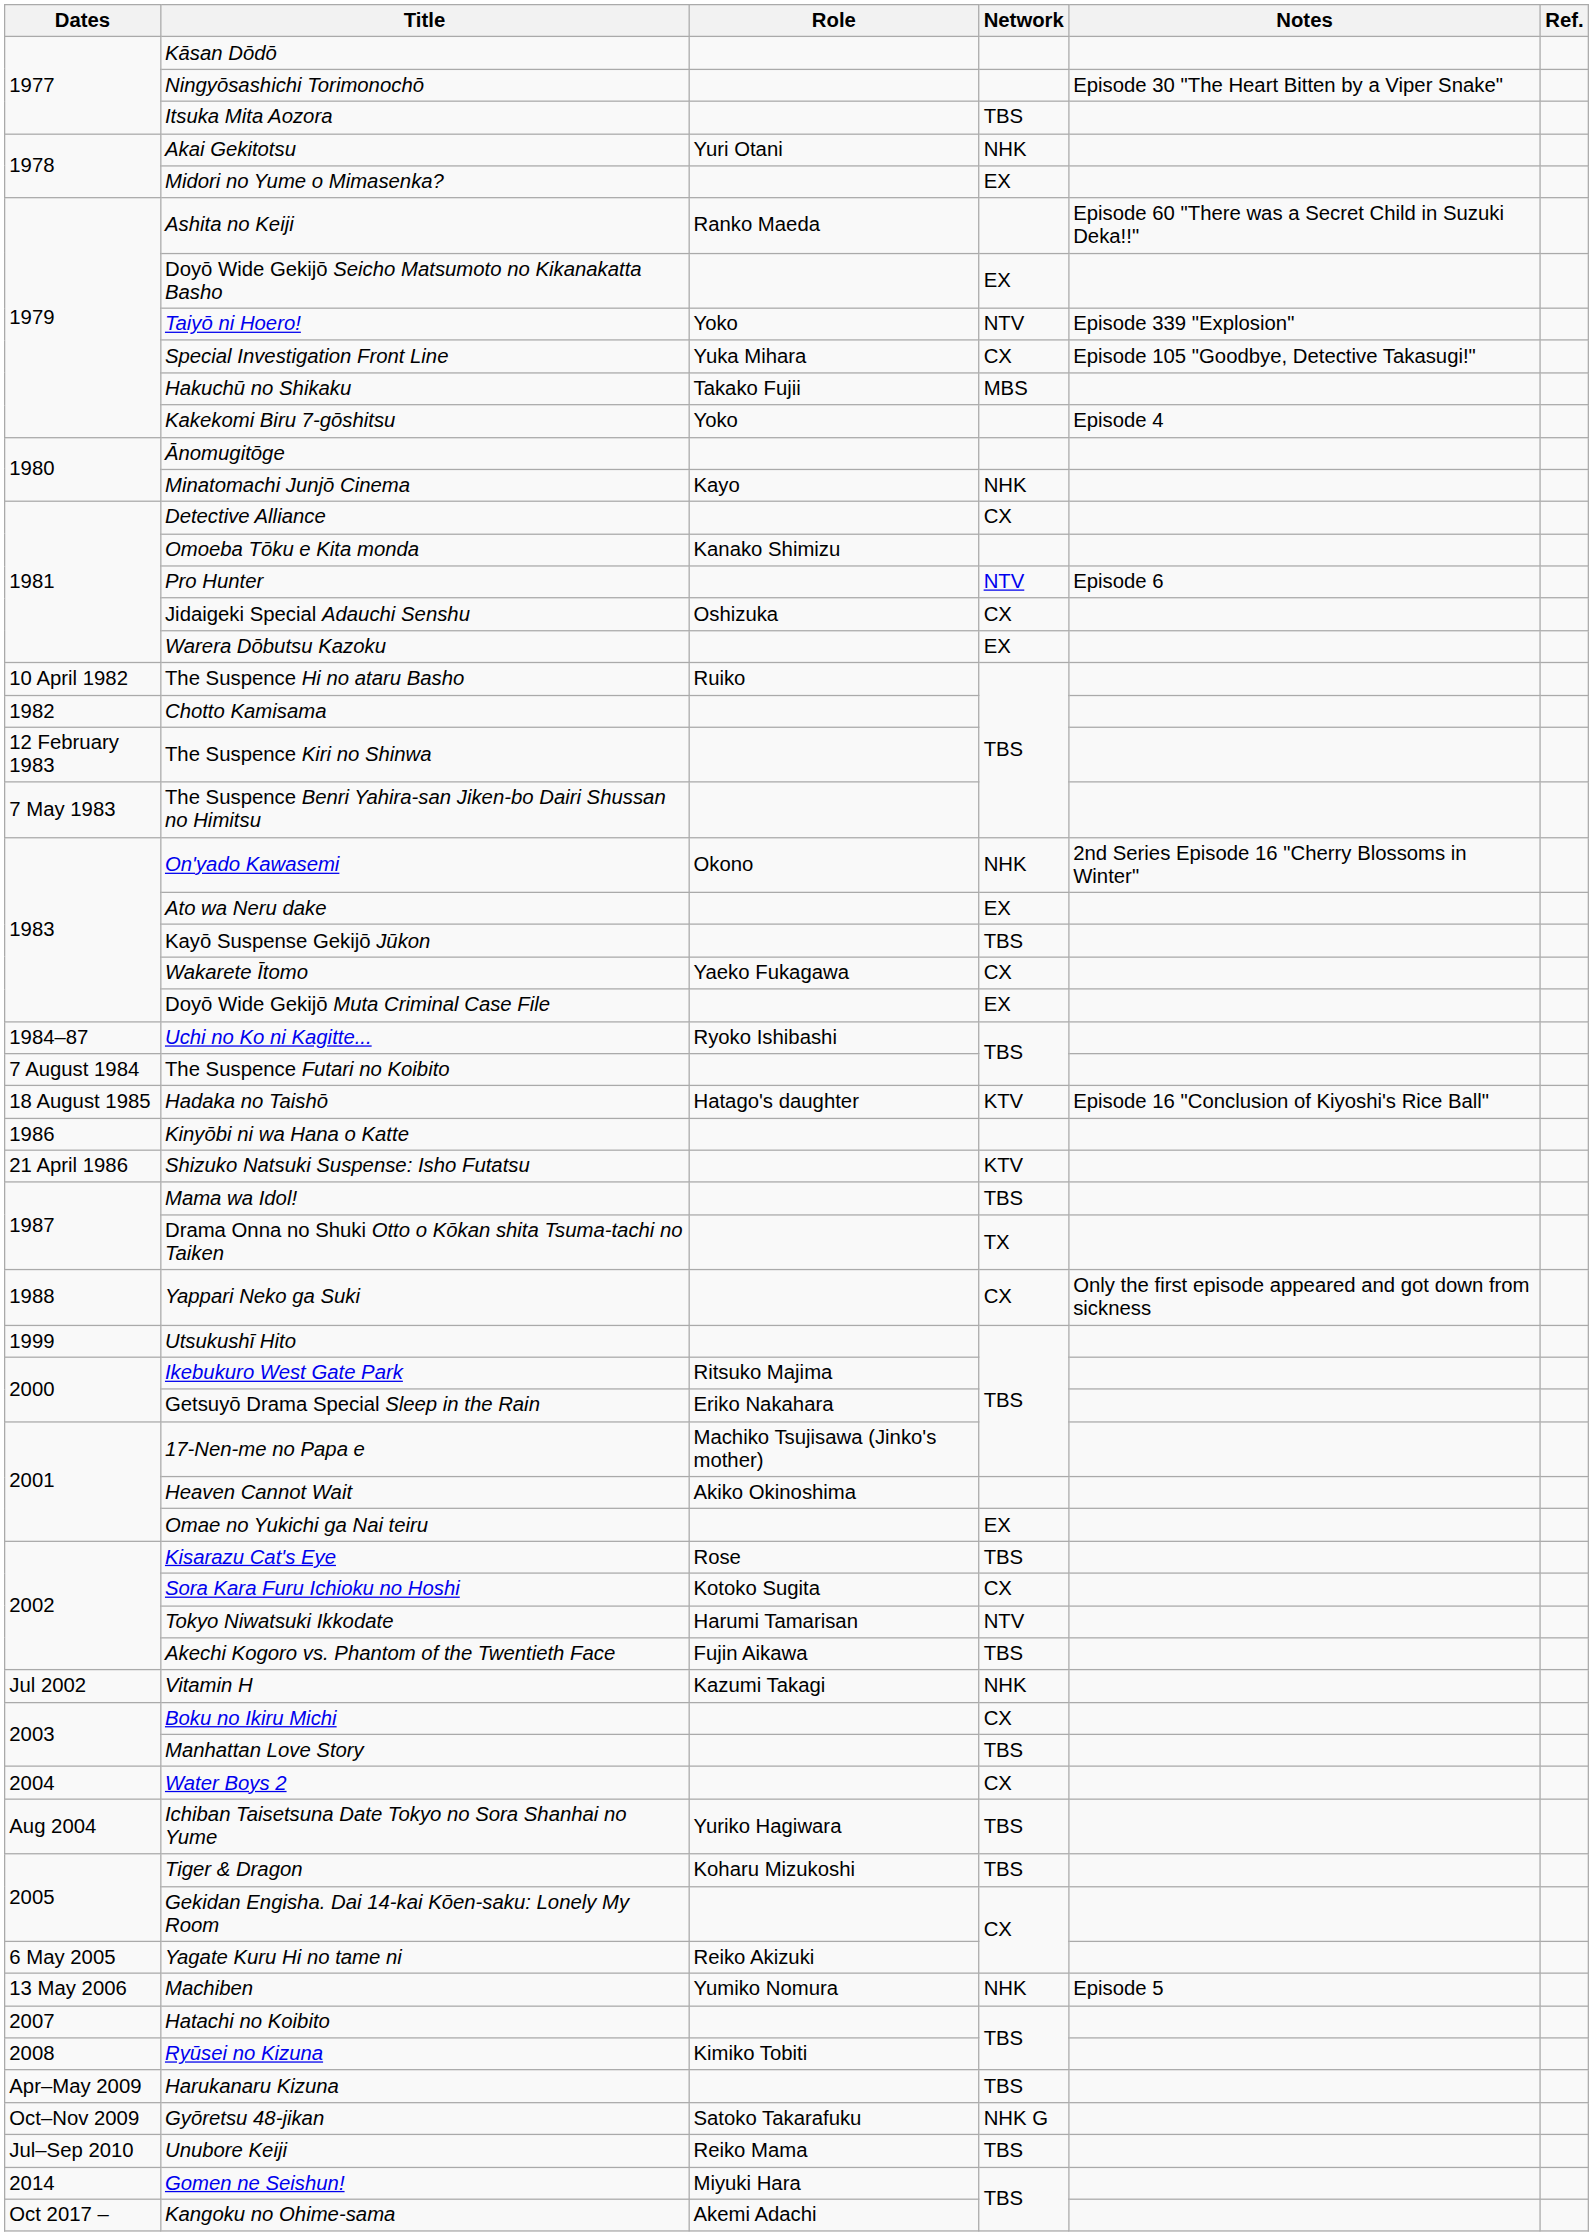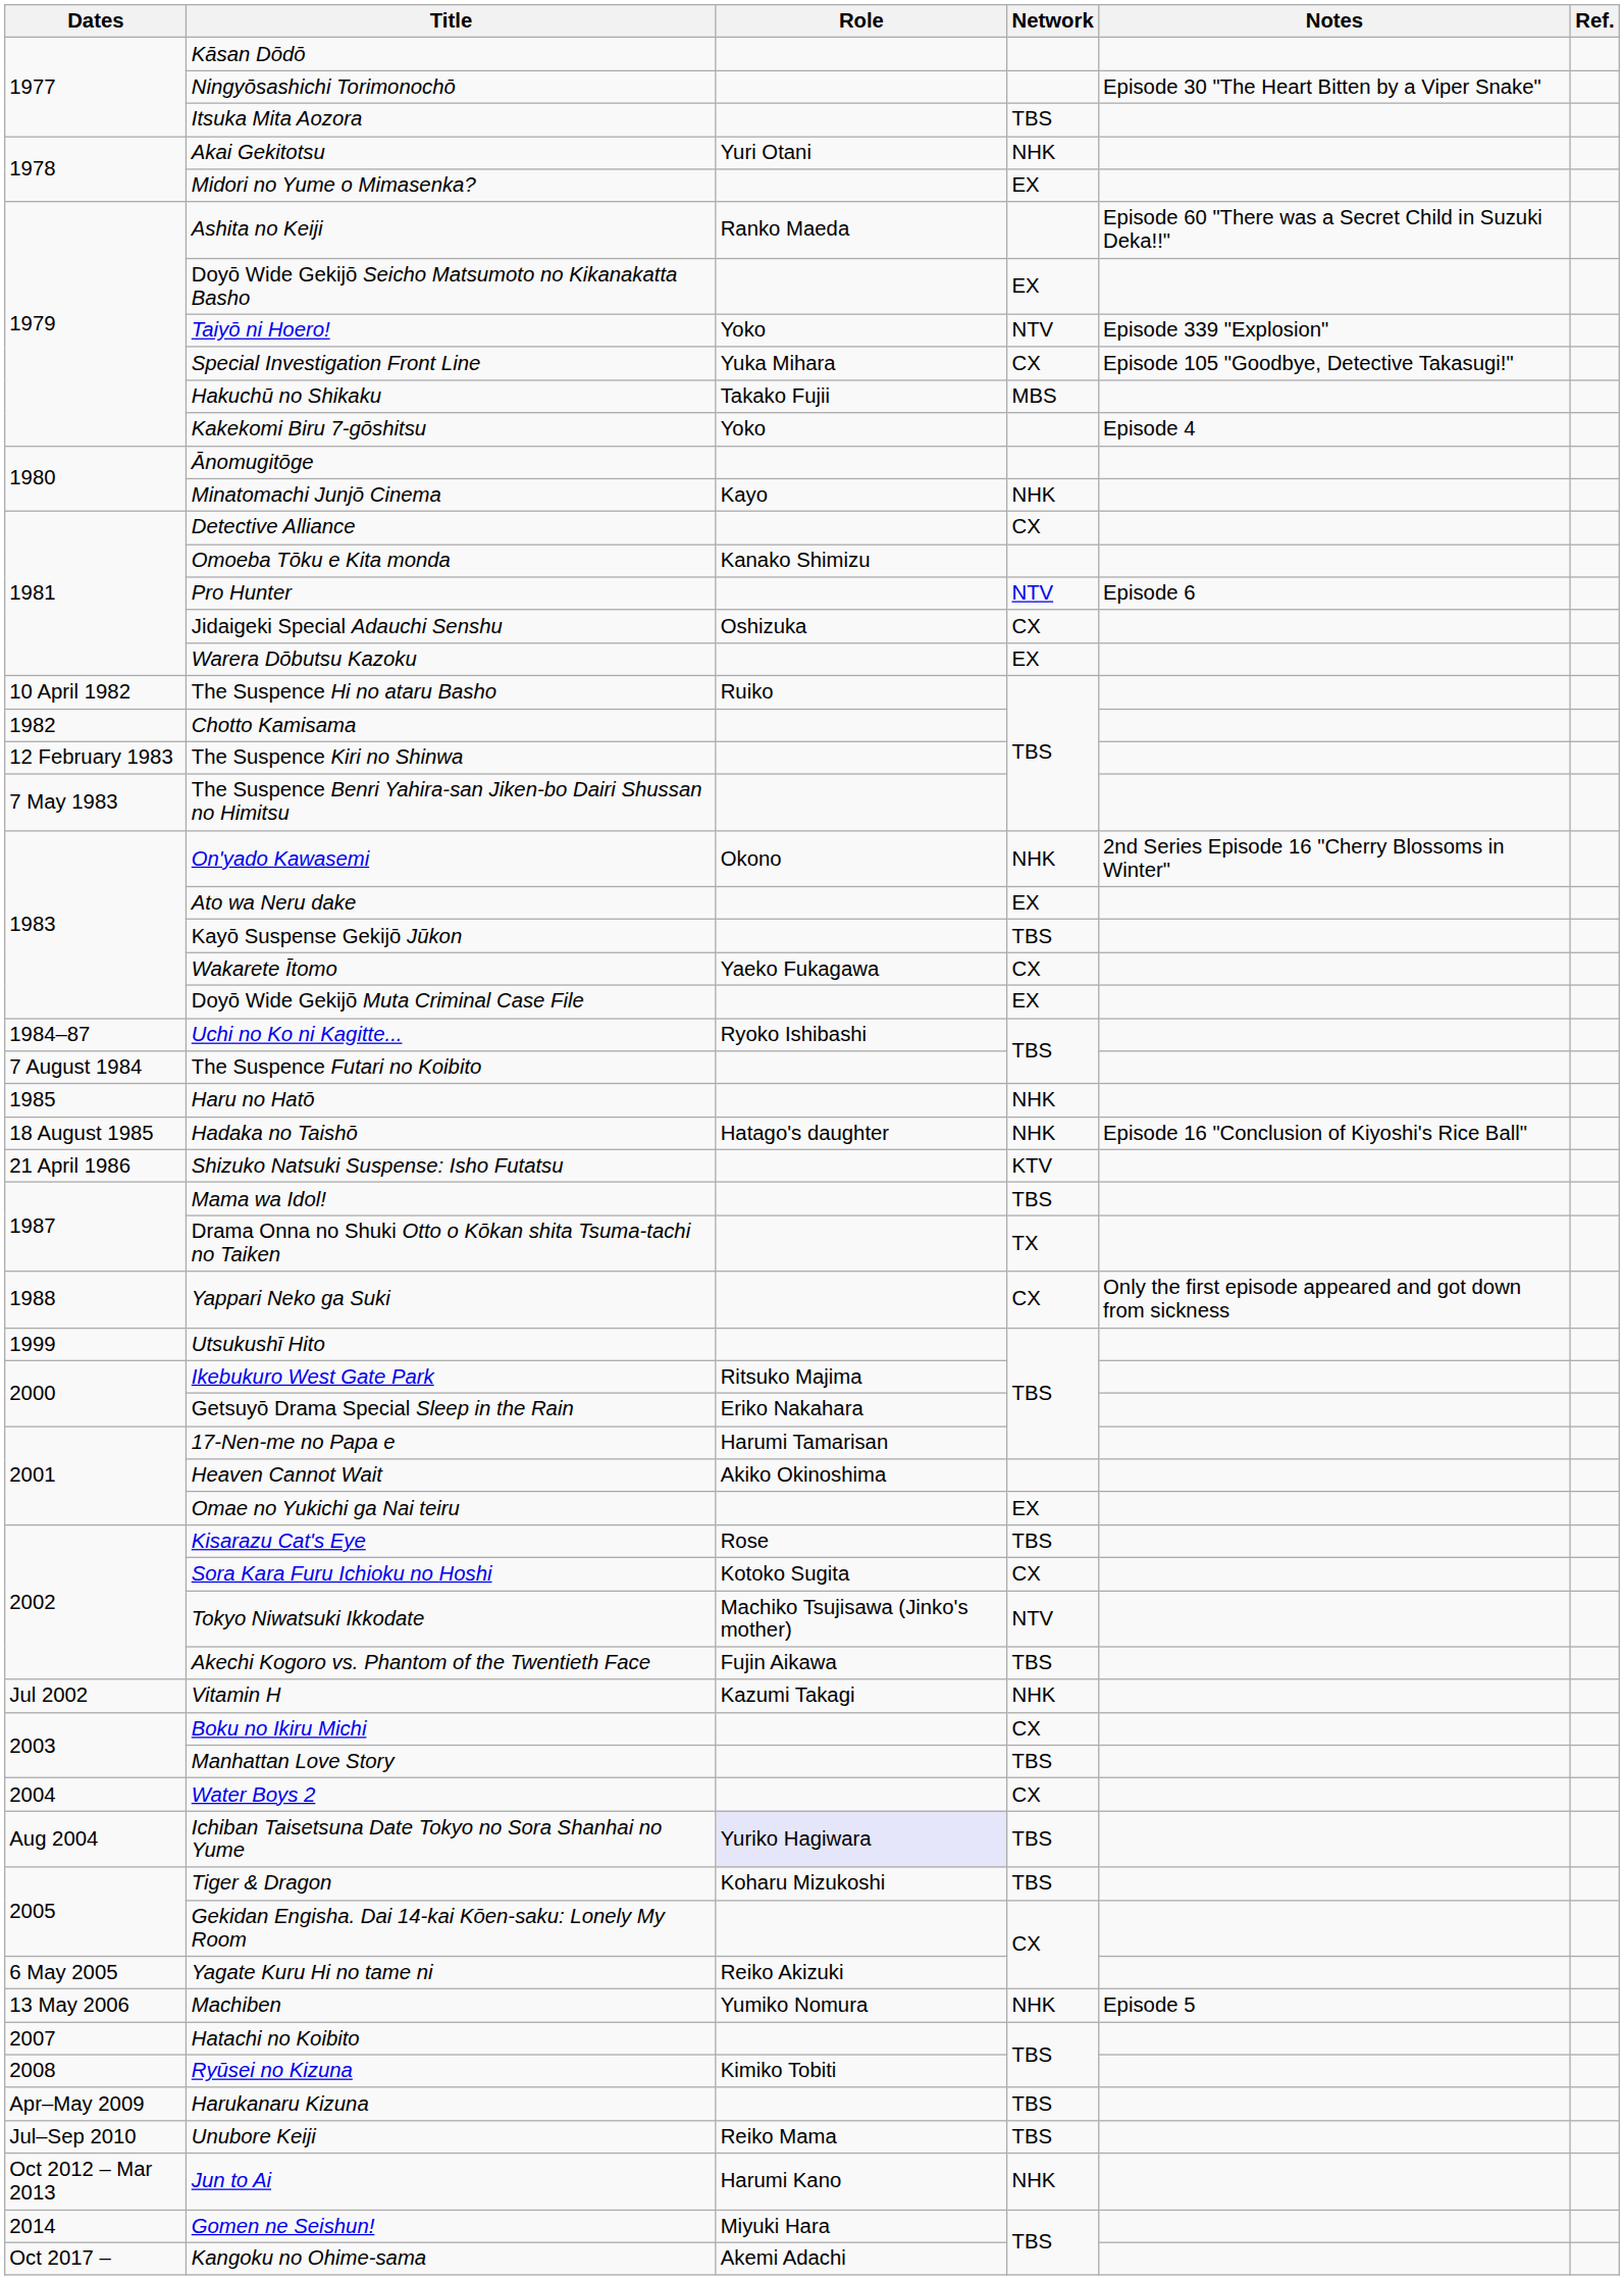+ row: 1985 | Haru no Hatō | NHK
Hadaka no Taishō | Network: KTV -> NHK
- row: 1986 | Kinyōbi ni wa Hana o Katte
17-Nen-me no Papa e | Role: Machiko Tsujisawa (Jinko's mother) -> Harumi Tamarisan
Tokyo Niwatsuki Ikkodate | Role: Harumi Tamarisan -> Machiko Tsujisawa (Jinko's mother)
Ichiban Taisetsuna Date Tokyo no Sora Shanhai no Yume | Role: no background -> lavender background
- row: Oct–Nov 2009 | Gyōretsu 48-jikan | Satoko Takarafuku | NHK G
+ row: Oct 2012 – Mar 2013 | Jun to Ai | Harumi Kano | NHK
